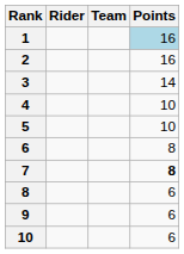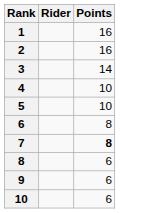- column: Team
1 | Points: lightblue background -> no background
